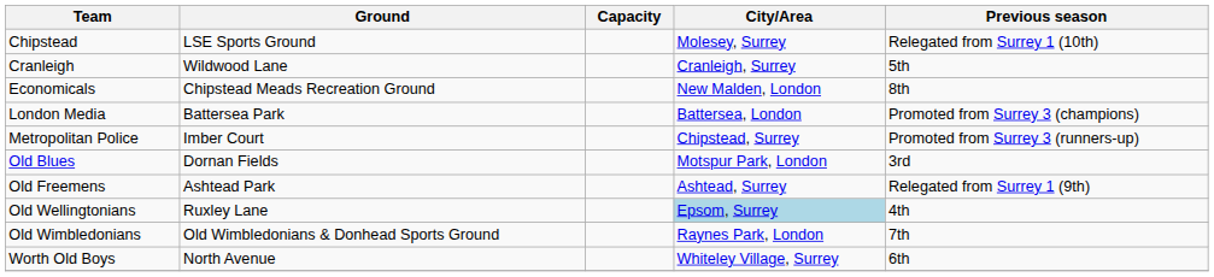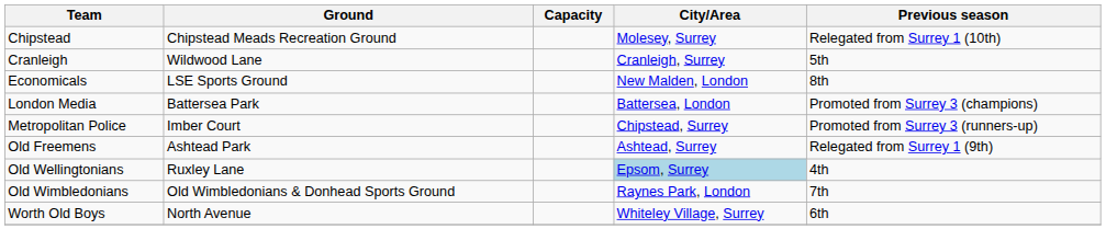Chipstead | Ground: LSE Sports Ground -> Chipstead Meads Recreation Ground
Economicals | Ground: Chipstead Meads Recreation Ground -> LSE Sports Ground
- row: Old Blues | Dornan Fields | Motspur Park, London | 3rd
